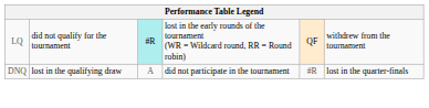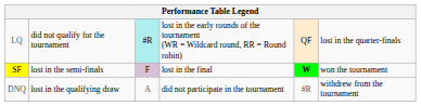LQ | column 6: withdrew from the tournament -> lost in the quarter-finals
+ row: SF | lost in the semi-finals | F | lost in the final | W | won the tournament
DNQ | column 6: lost in the quarter-finals -> withdrew from the tournament
